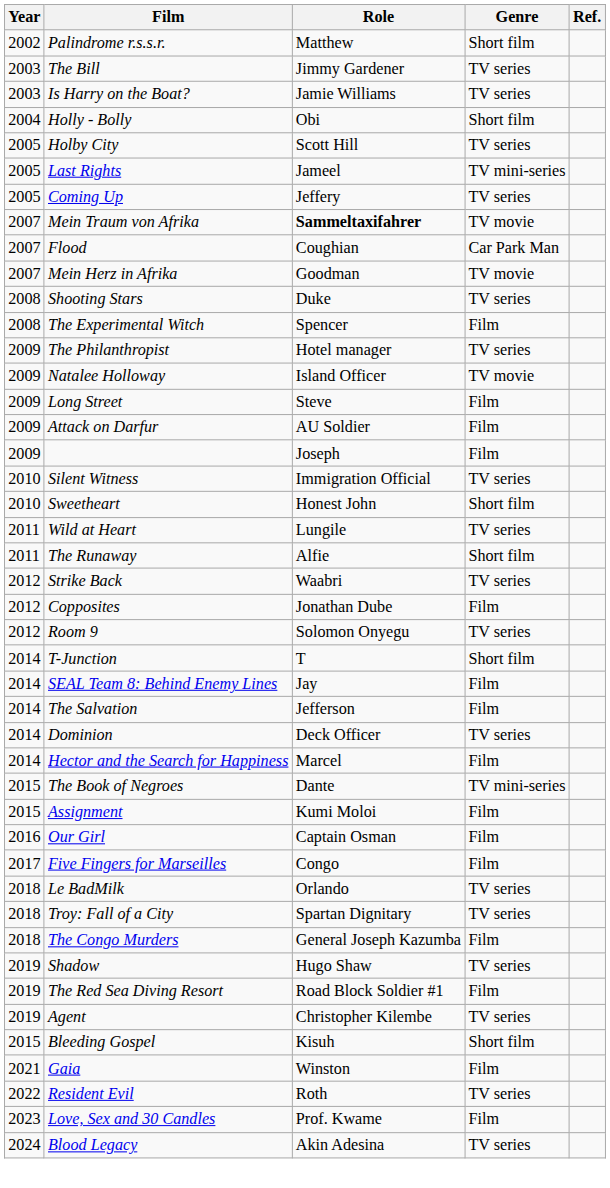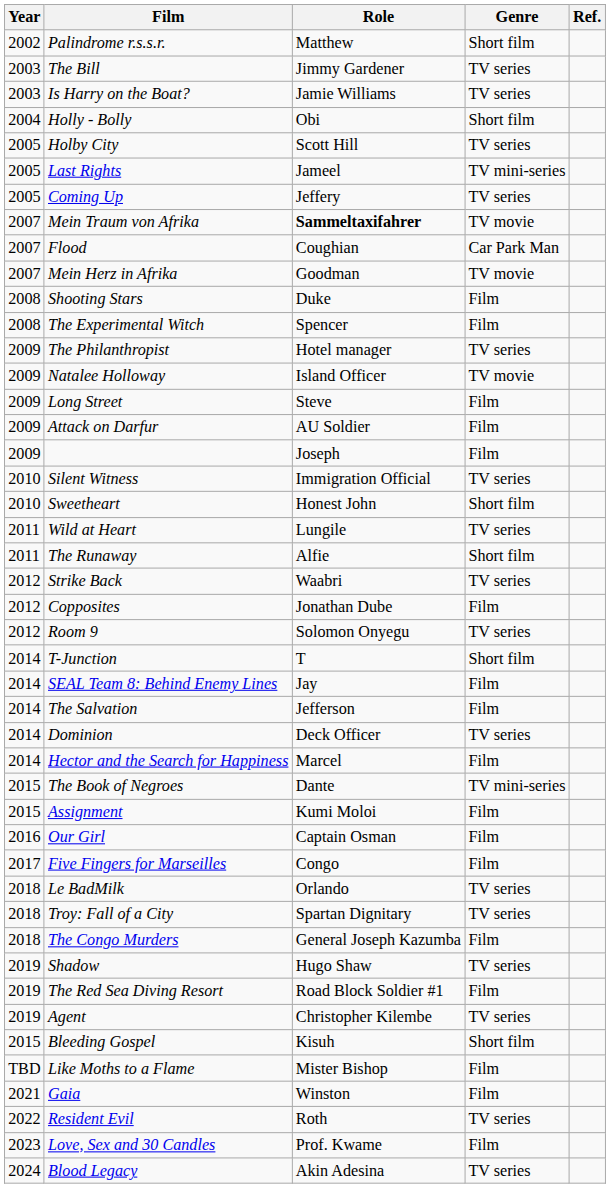Shooting Stars | Genre: TV series -> Film
+ row: TBD | Like Moths to a Flame | Mister Bishop | Film
